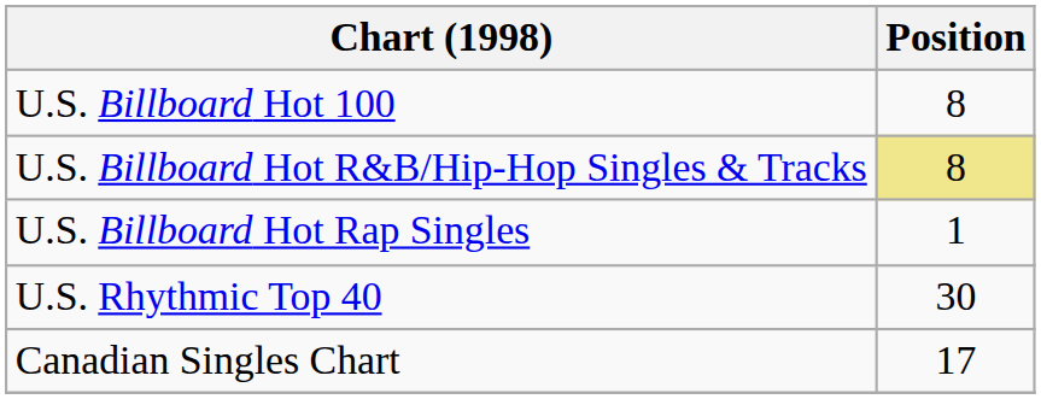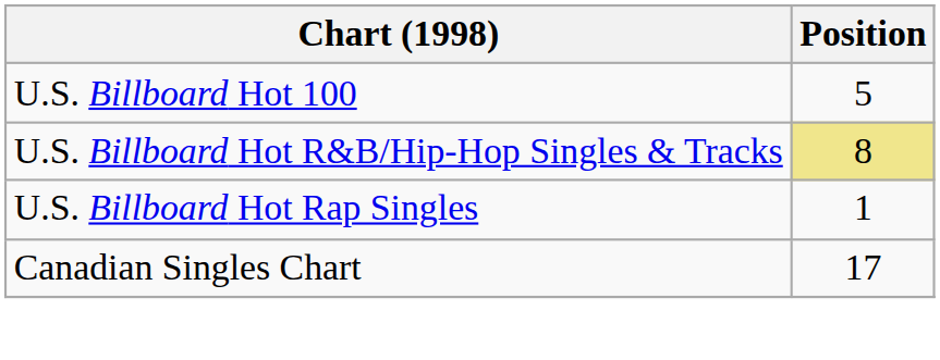U.S. Billboard Hot 100 | Position: 8 -> 5
- row: U.S. Rhythmic Top 40 | 30
